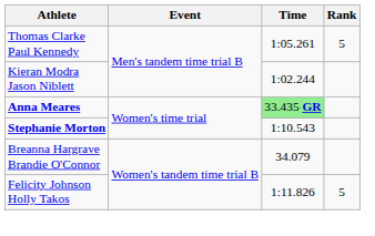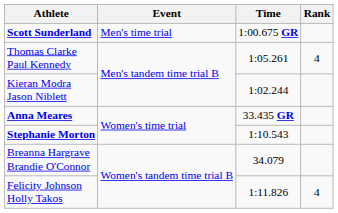+ row: Scott Sunderland | Men's time trial | 1:00.675 GR
Thomas Clarke Paul Kennedy | Rank: 5 -> 4
Anna Meares | Time: lightgreen background -> no background
Felicity Johnson Holly Takos | Rank: 5 -> 4
